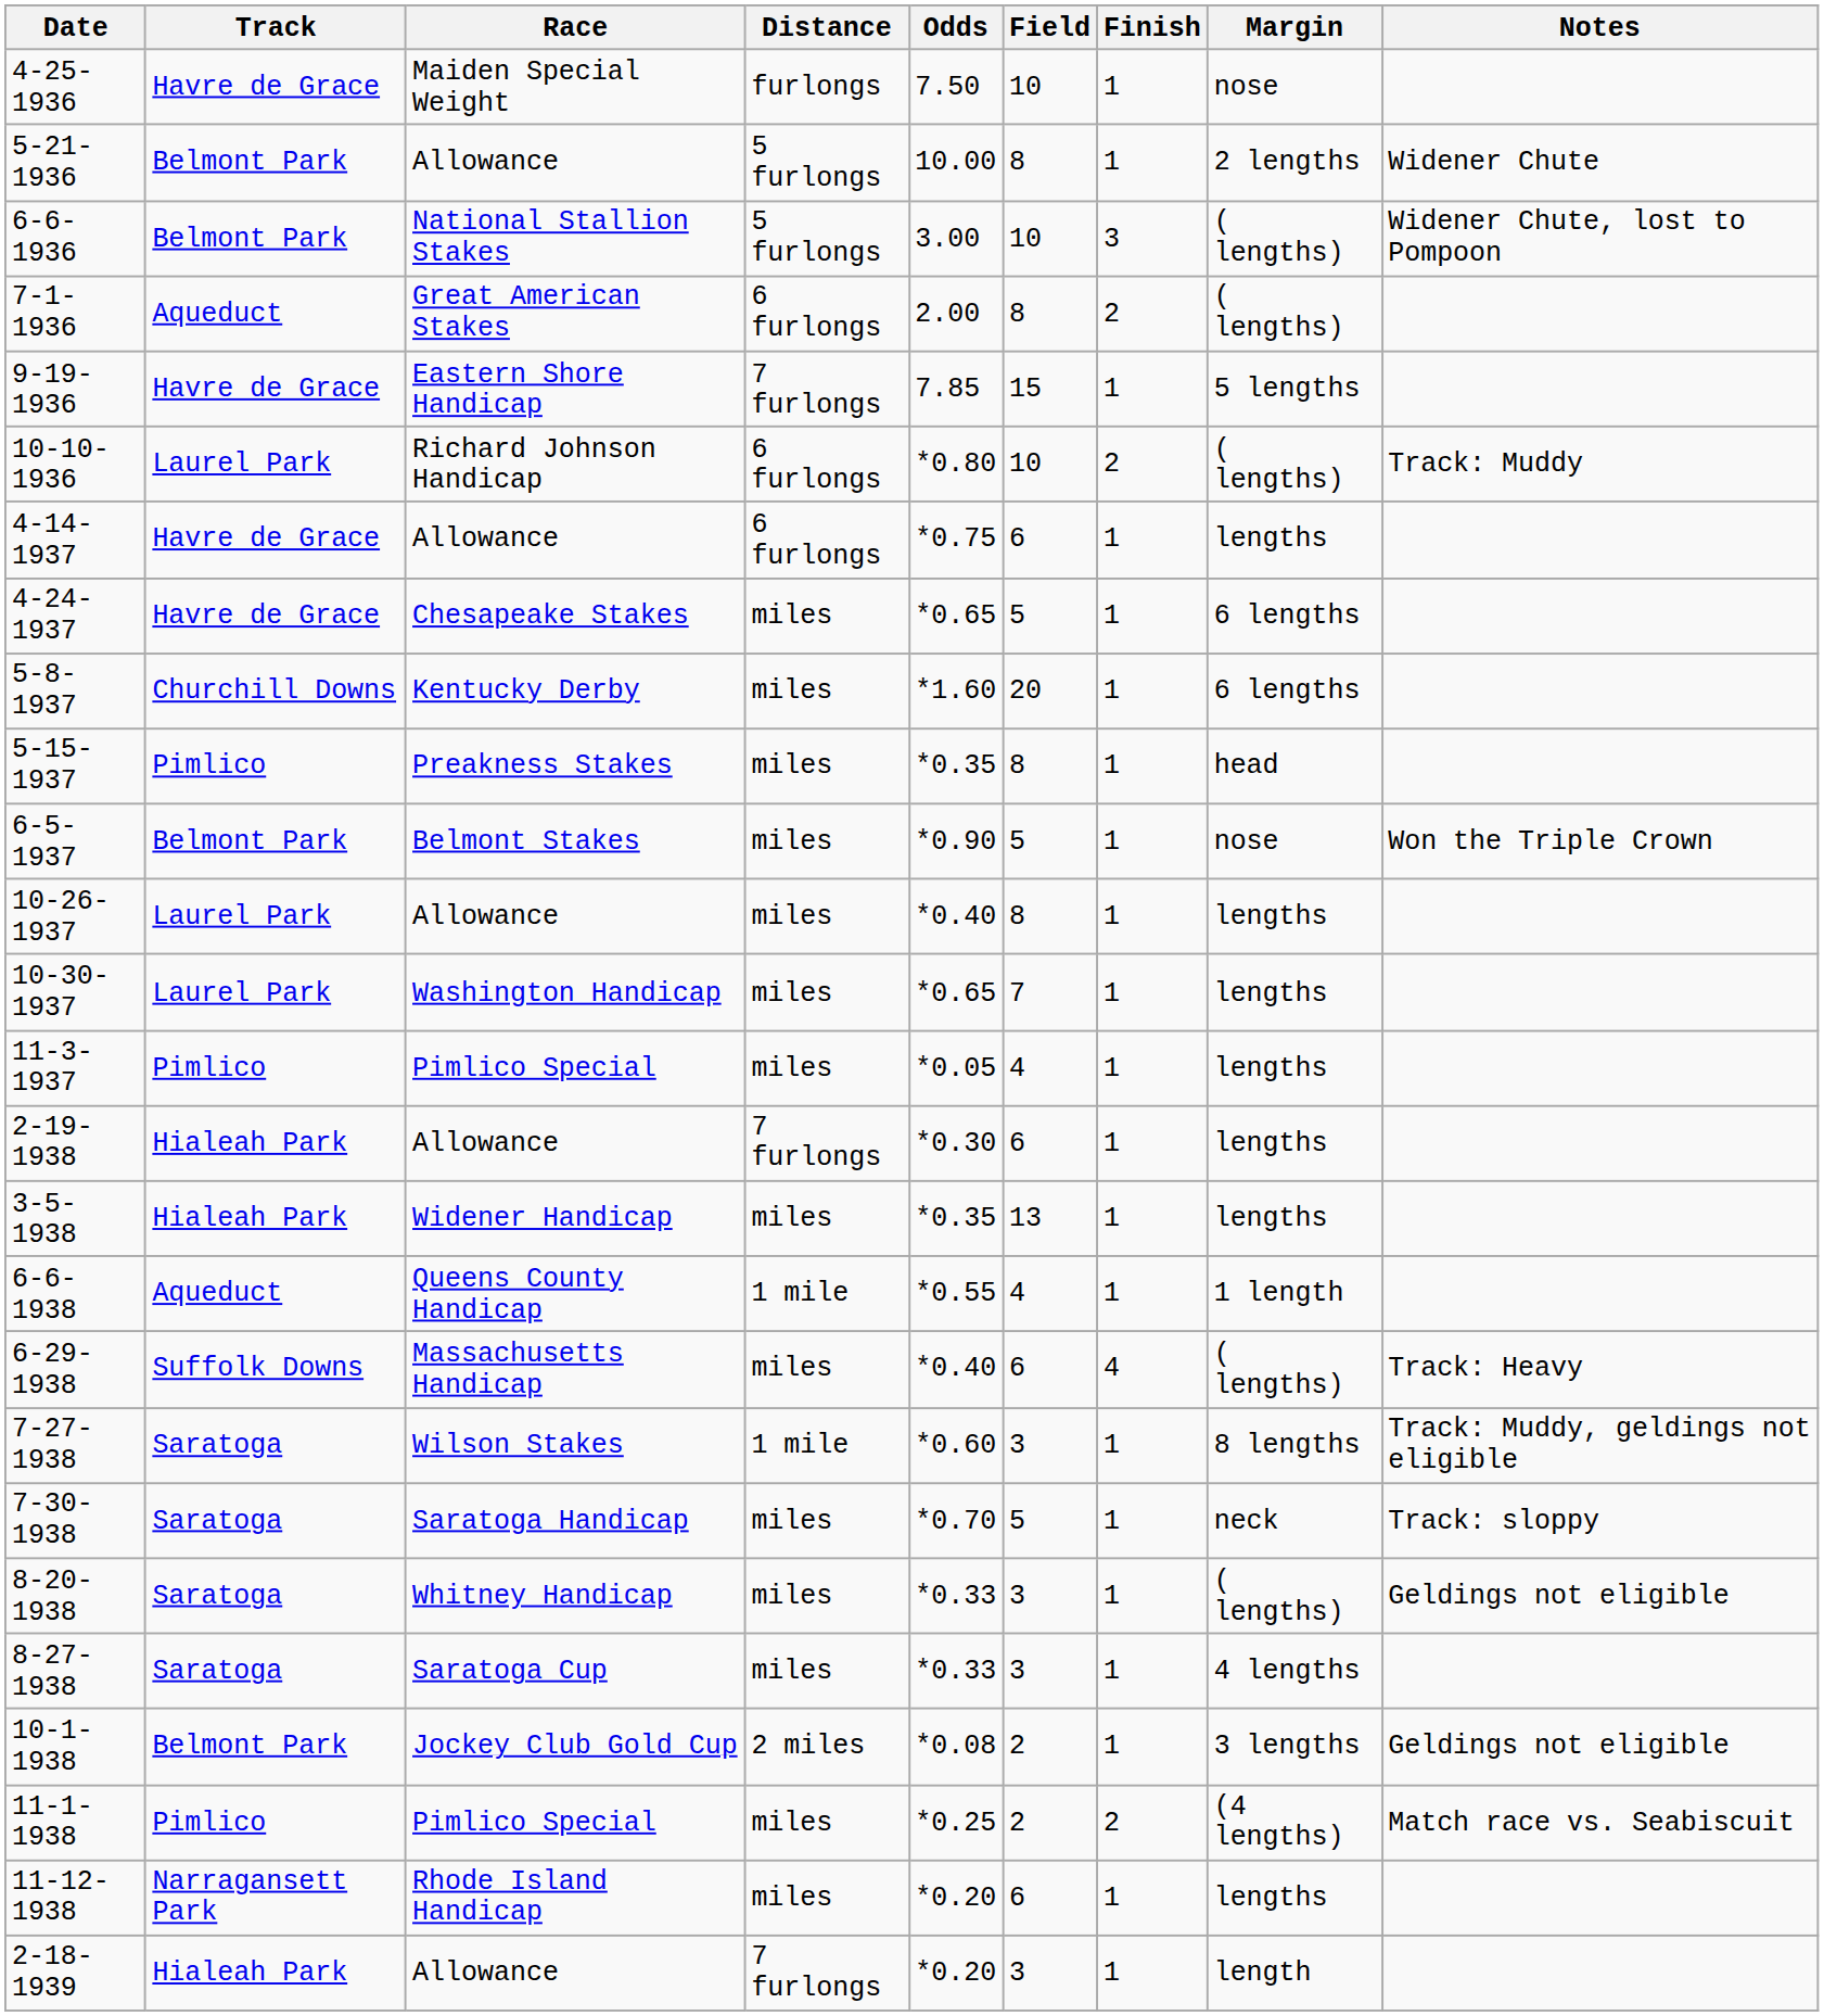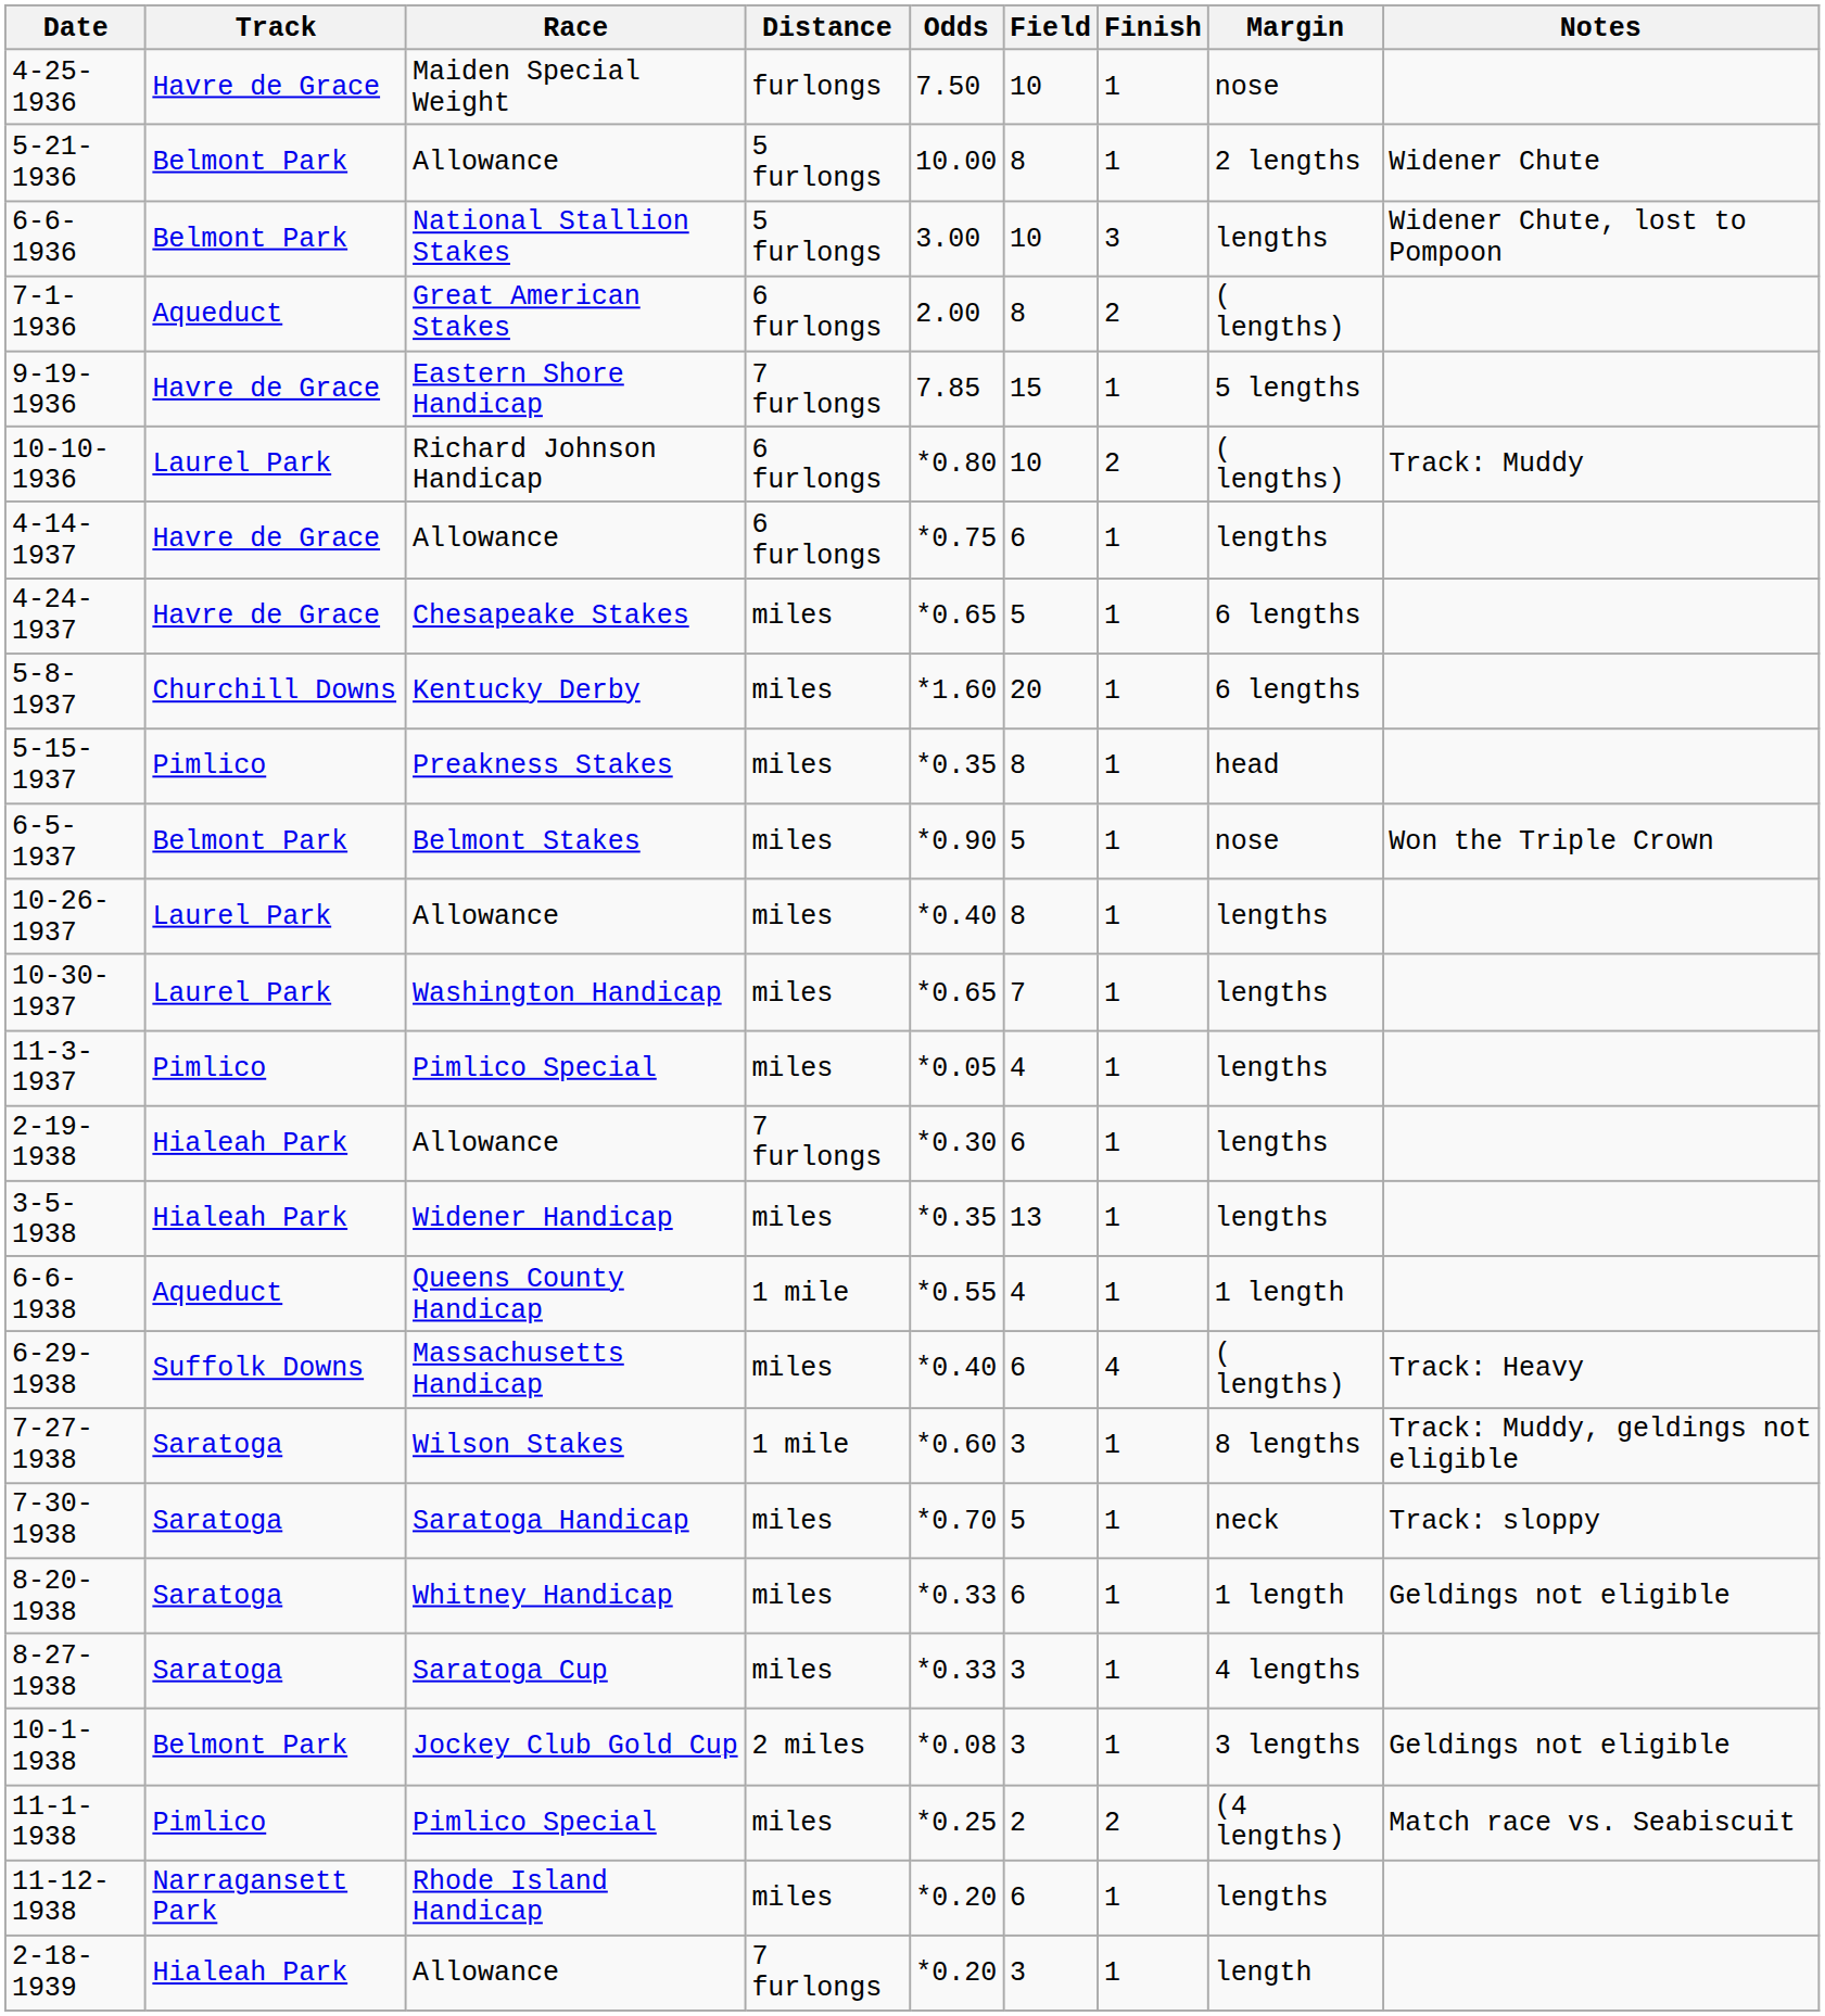6-6-1936 | Margin: ( lengths) -> lengths
8-20-1938 | Field: 3 -> 6
8-20-1938 | Margin: ( lengths) -> 1 length
10-1-1938 | Field: 2 -> 3
